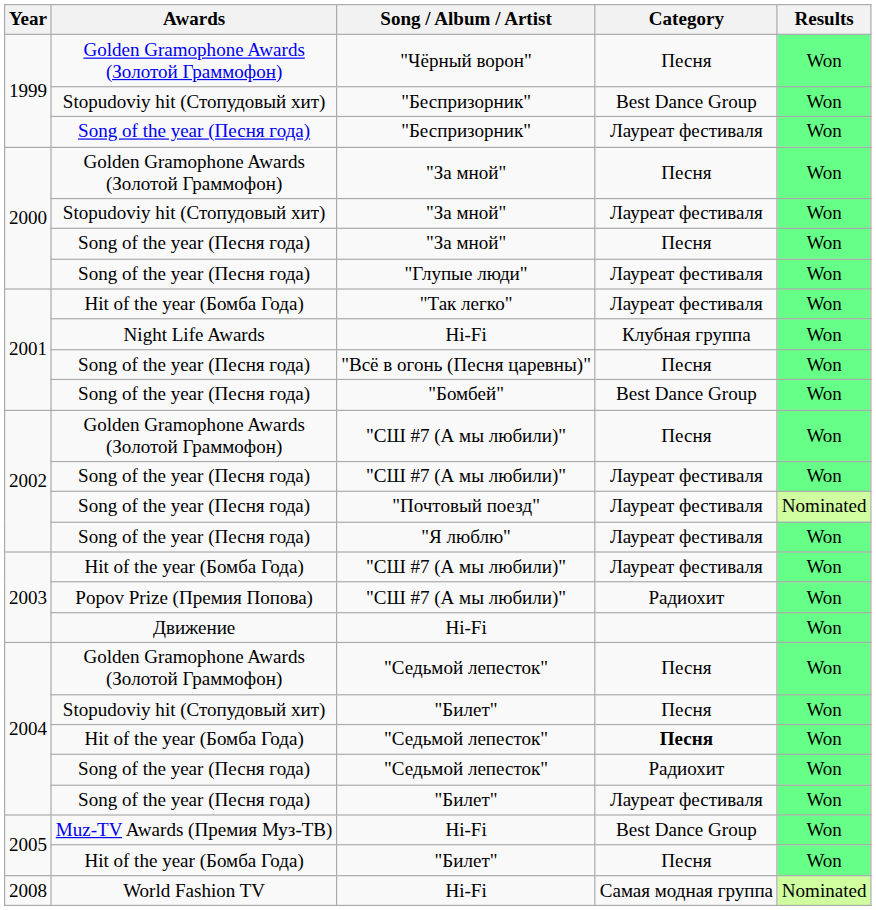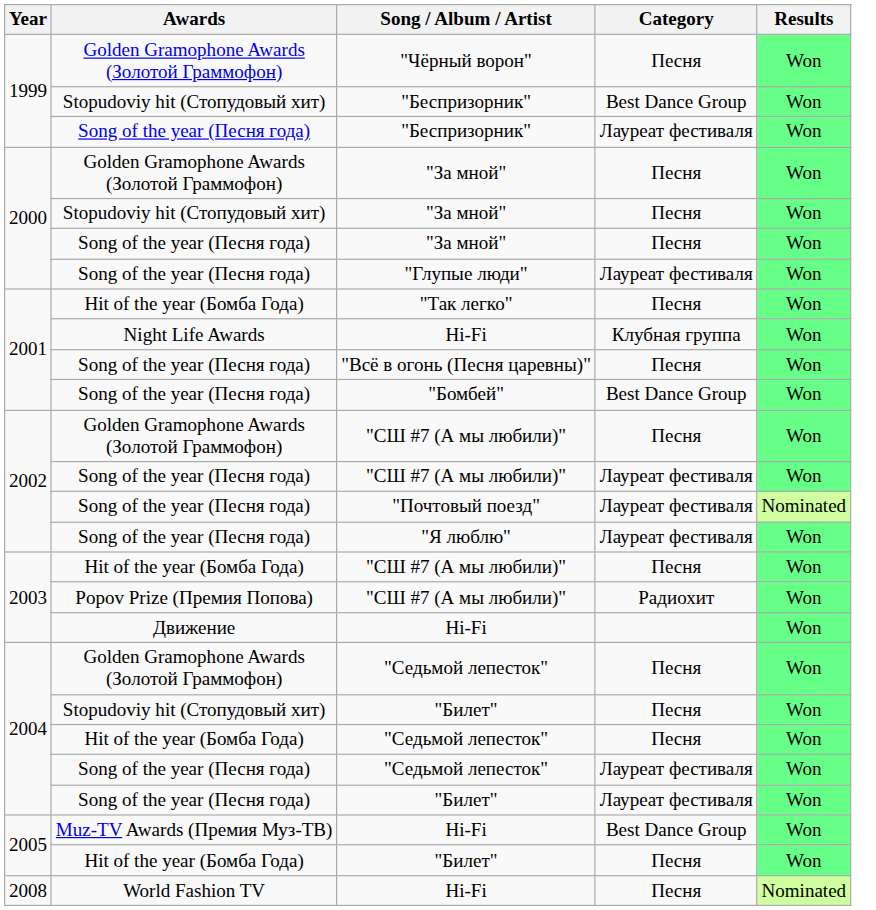Stopudoviy hit (Стопудовый хит) / "За мной" | Category: Лауреат фестиваля -> Песня
"Так легко" | Category: Лауреат фестиваля -> Песня
Hit of the year (Бомба Года) / "СШ #7 (А мы любили)" | Category: Лауреат фестиваля -> Песня
Hit of the year (Бомба Года) / "Седьмой лепесток" | Category: bold -> normal
Song of the year (Песня года) / "Седьмой лепесток" | Category: Радиохит -> Лауреат фестиваля
World Fashion TV / Hi-Fi | Category: Самая модная группа -> Песня
